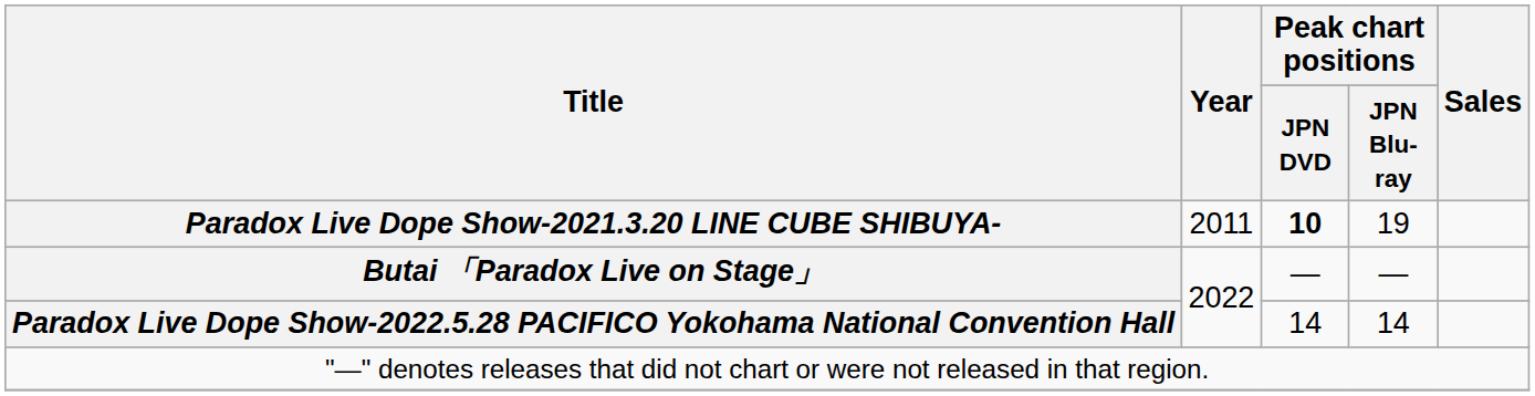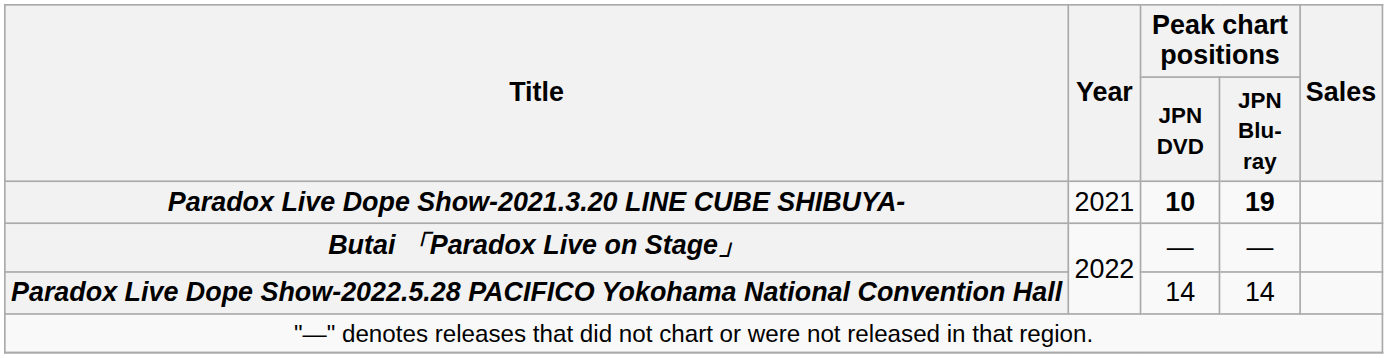Paradox Live Dope Show-2021.3.20 LINE CUBE SHIBUYA- | Year: 2011 -> 2021
Paradox Live Dope Show-2021.3.20 LINE CUBE SHIBUYA- | Peak chart positions / JPN Blu-ray: normal -> bold
